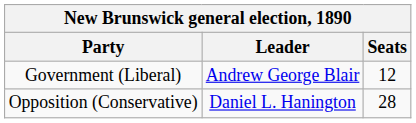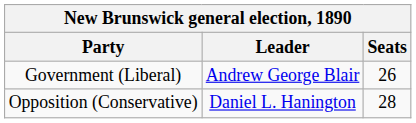Government (Liberal) | Seats: 12 -> 26
